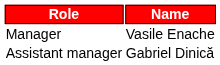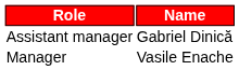rows swapped: Manager <-> Assistant manager
